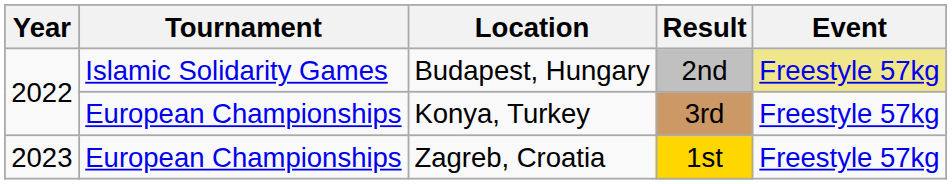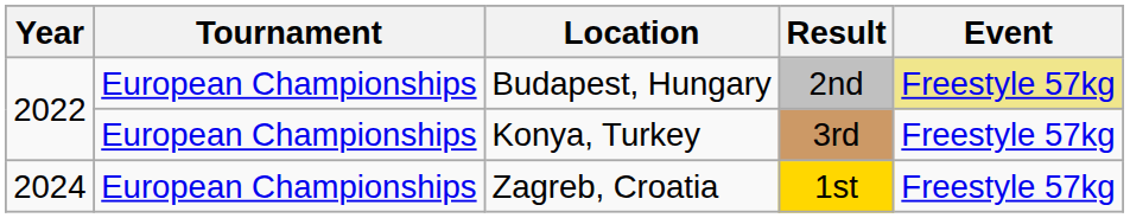Budapest, Hungary | Tournament: Islamic Solidarity Games -> European Championships
Zagreb, Croatia | Year: 2023 -> 2024
